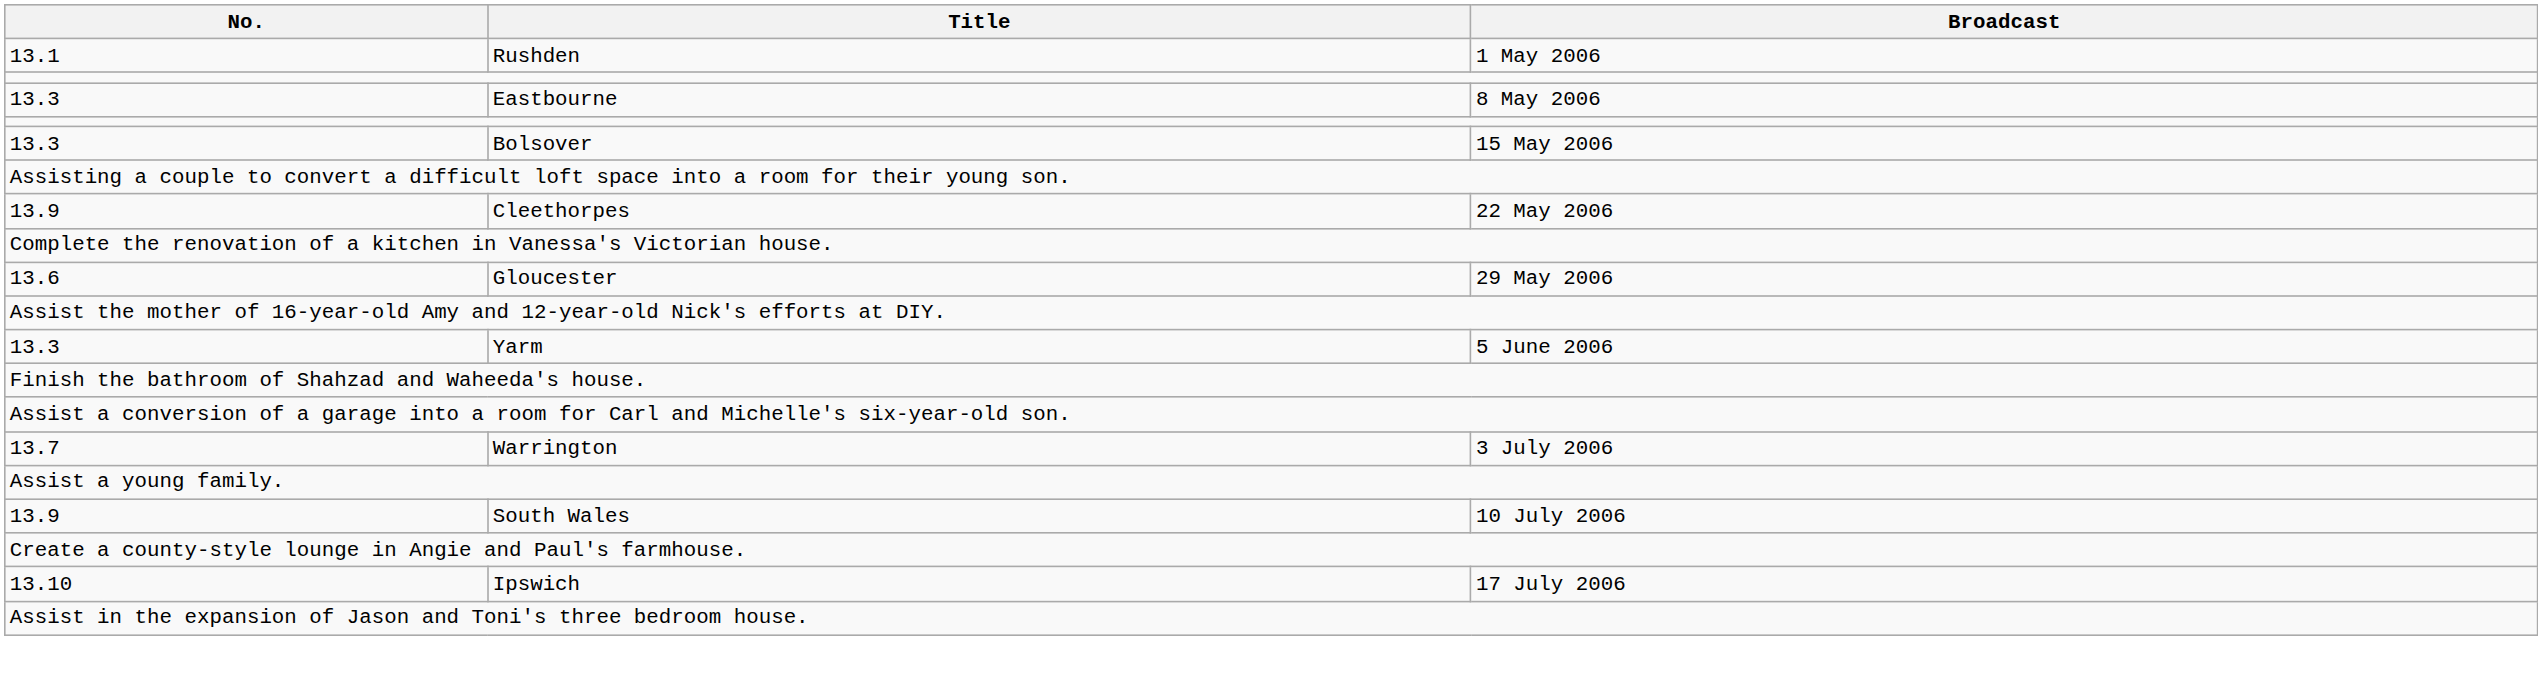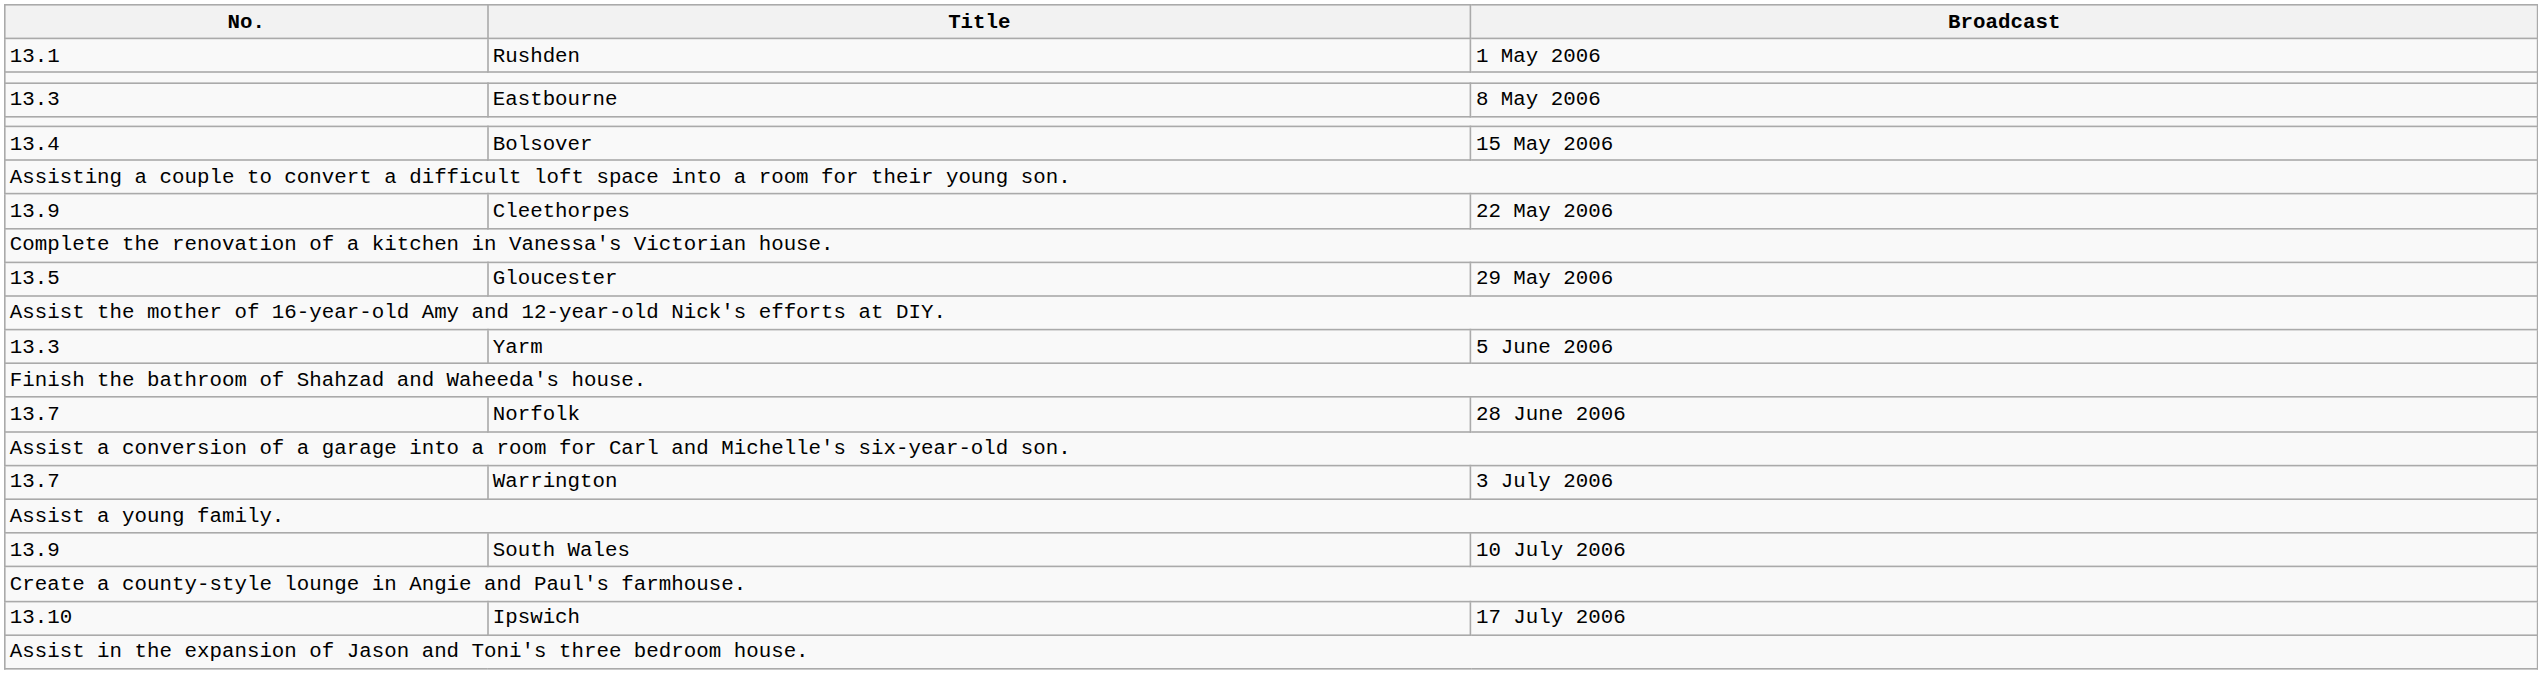Bolsover | No.: 13.3 -> 13.4
Gloucester | No.: 13.6 -> 13.5
+ row: 13.7 | Norfolk | 28 June 2006
